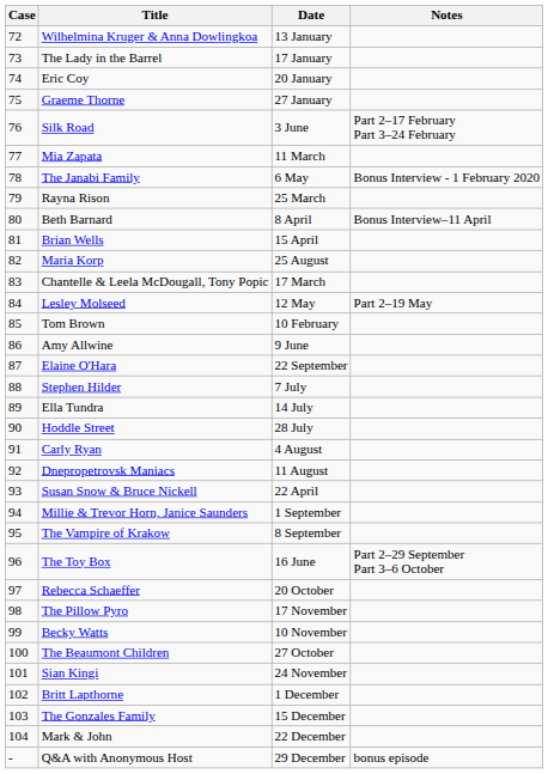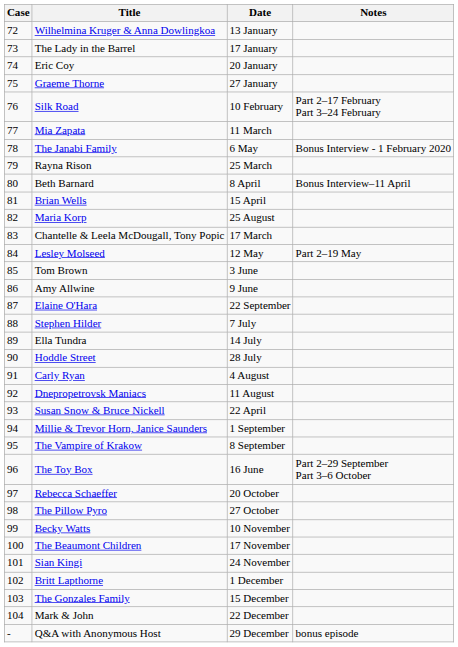Silk Road | Date: 3 June -> 10 February
Tom Brown | Date: 10 February -> 3 June
The Pillow Pyro | Date: 17 November -> 27 October
The Beaumont Children | Date: 27 October -> 17 November
